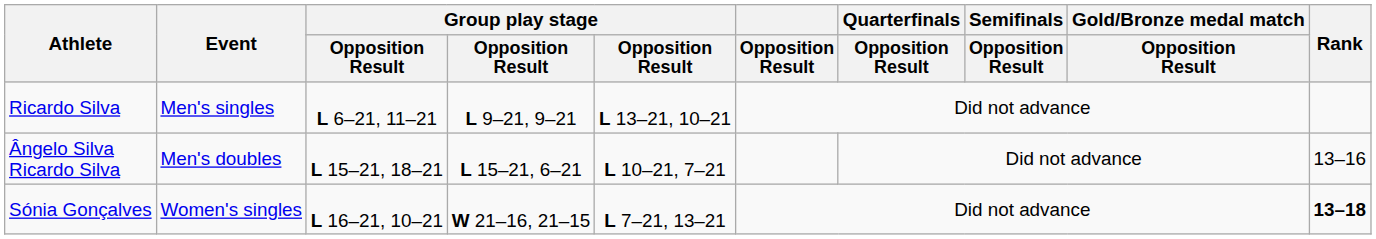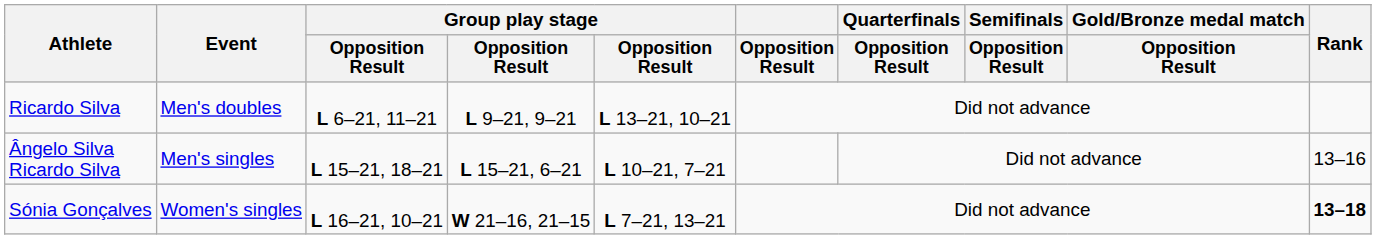Ricardo Silva | Event: Men's singles -> Men's doubles
Ângelo Silva Ricardo Silva | Event: Men's doubles -> Men's singles
